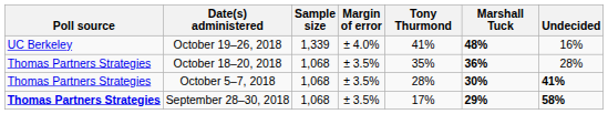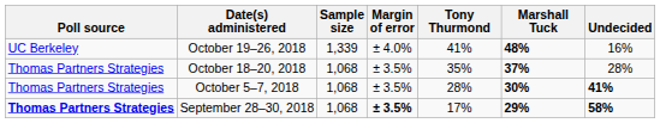October 18–20, 2018 | Marshall Tuck: 36% -> 37%
September 28–30, 2018 | Margin of error: normal -> bold
